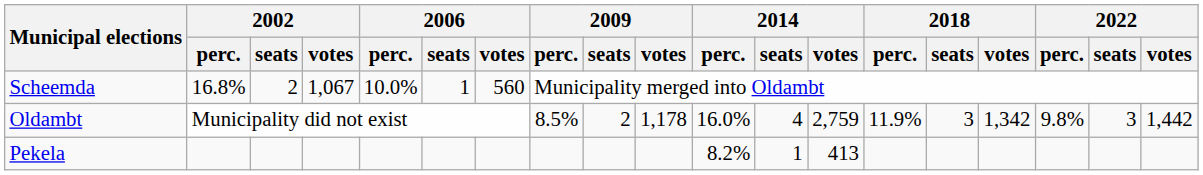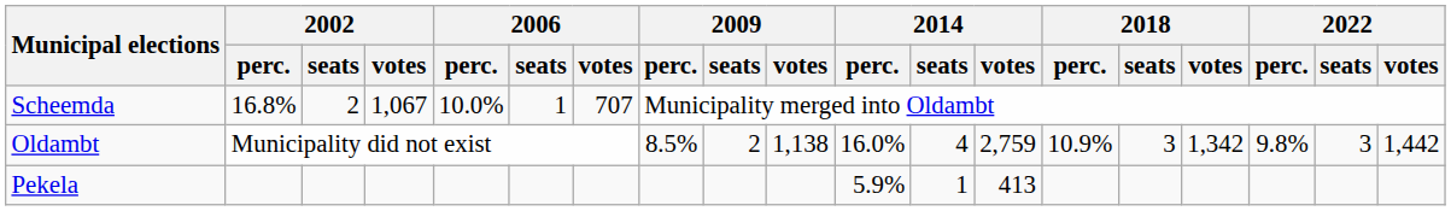Scheemda | 2006 / votes: 560 -> 707
Oldambt | 2009 / votes: 1,178 -> 1,138
Oldambt | 2018 / perc.: 11.9% -> 10.9%
Pekela | 2014 / perc.: 8.2% -> 5.9%
